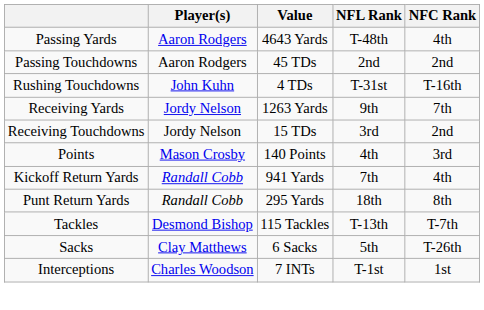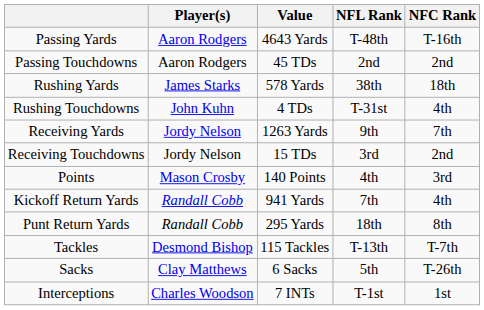Passing Yards | NFC Rank: 4th -> T-16th
+ row: Rushing Yards | James Starks | 578 Yards | 38th | 18th
Rushing Touchdowns | NFC Rank: T-16th -> 4th
